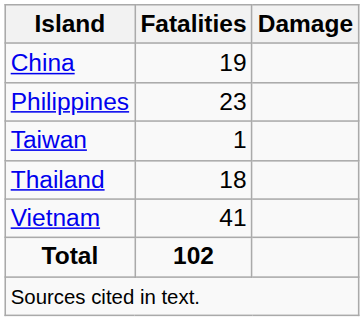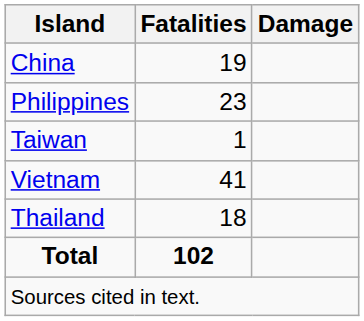rows swapped: Thailand <-> Vietnam
